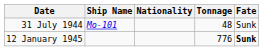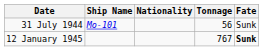31 July 1944 | Tonnage: 48 -> 56
12 January 1945 | Tonnage: 776 -> 767
